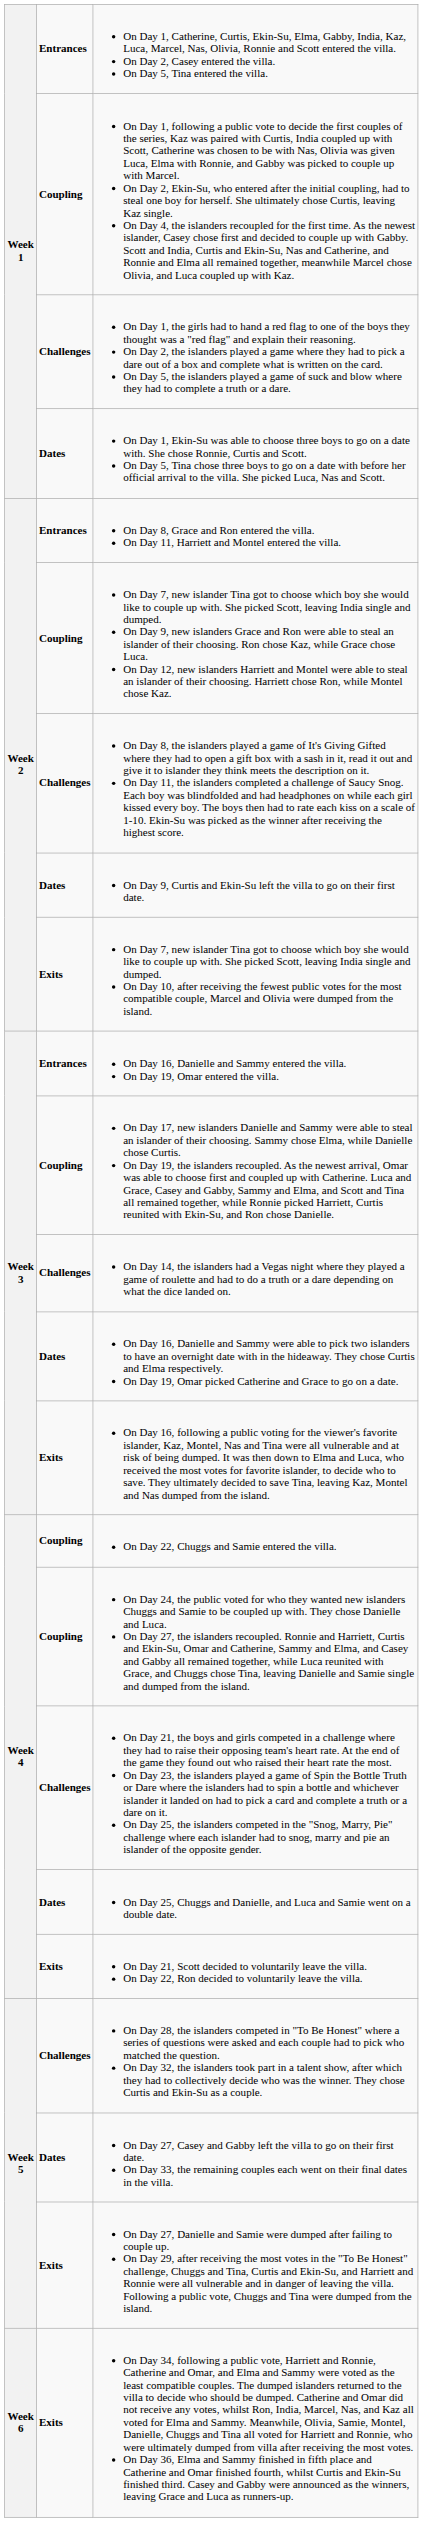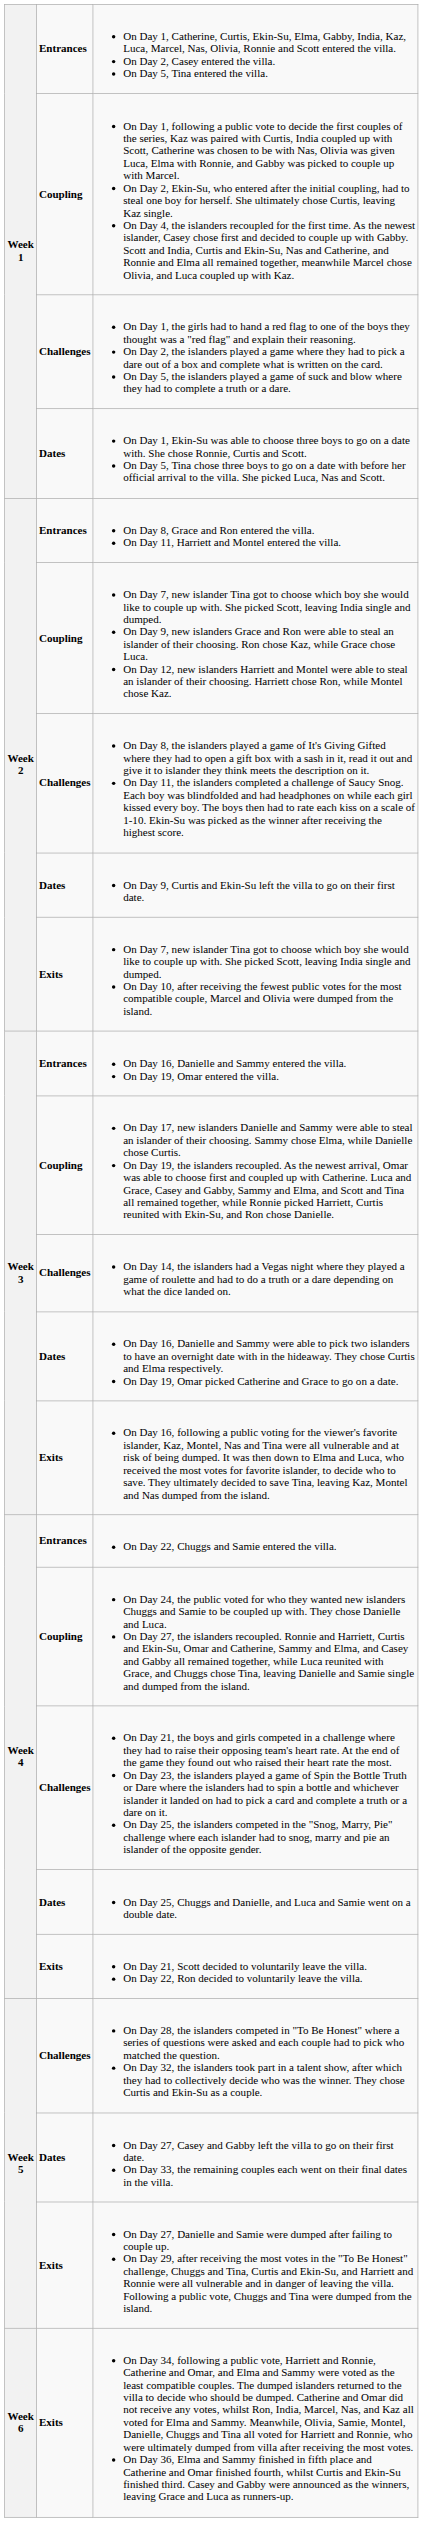On Day 22, Chuggs and Samie entered the villa. | column 2: Coupling -> Entrances
